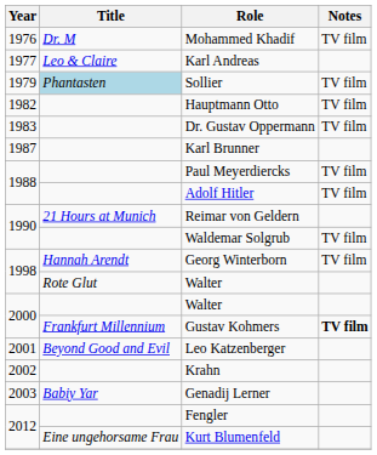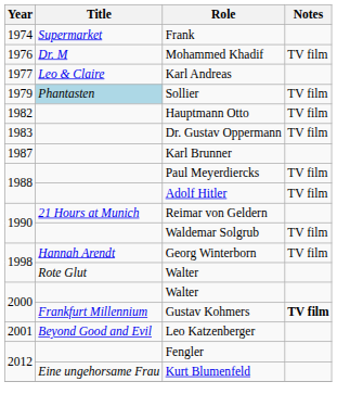+ row: 1974 | Supermarket | Frank
- row: 2002 | Krahn
- row: 2003 | Babiy Yar | Genadij Lerner
